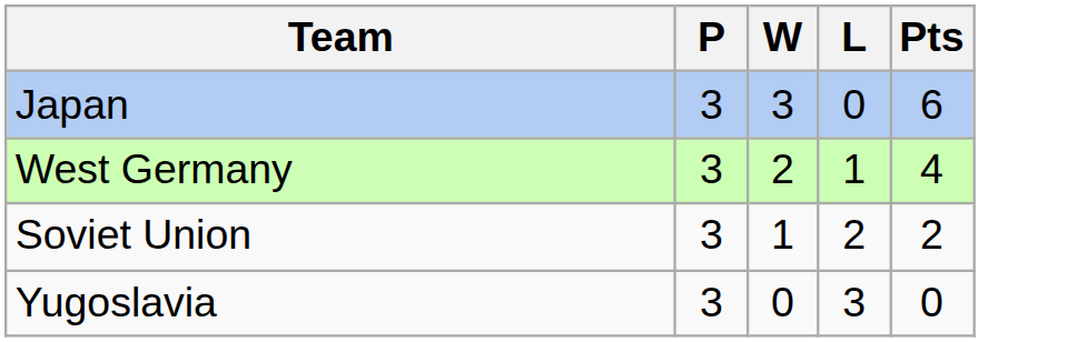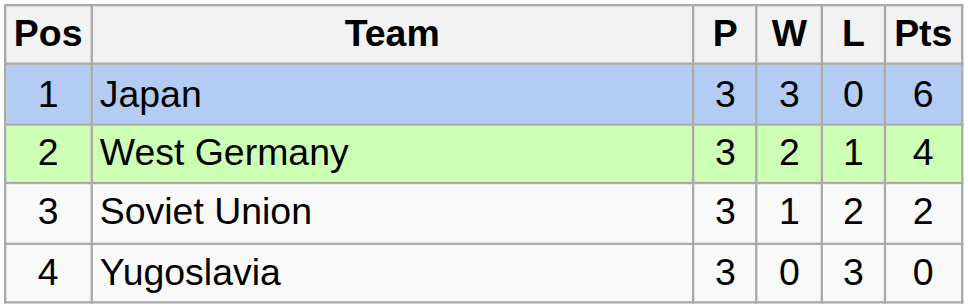+ column: Pos | 1 | 2 | 3 | 4
